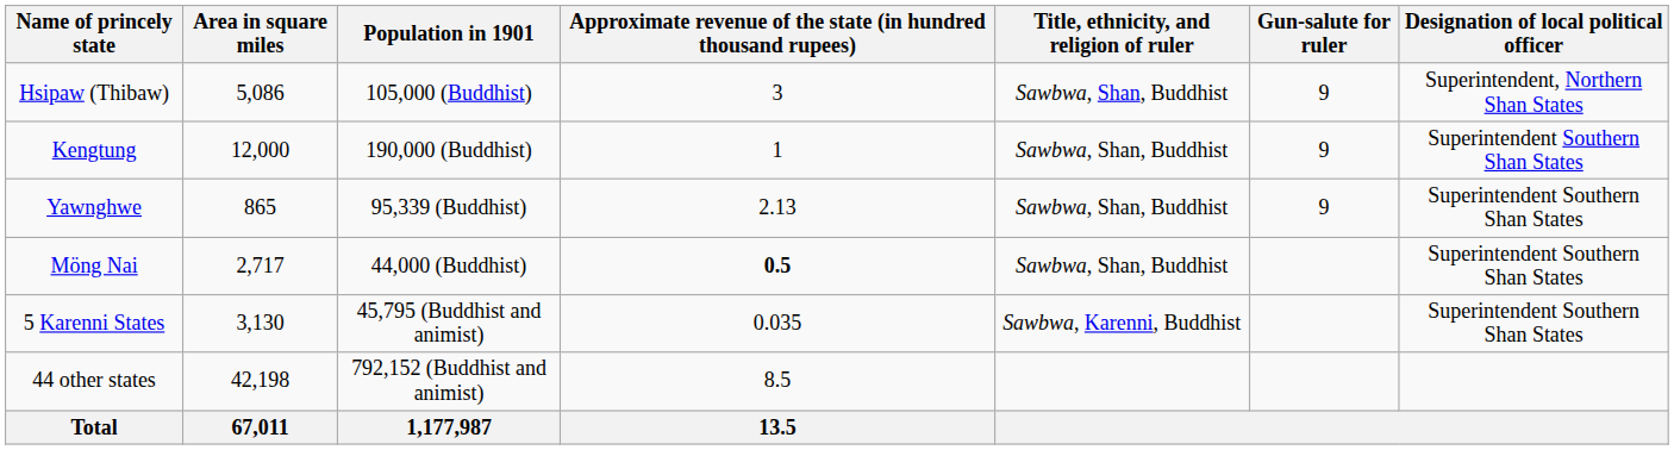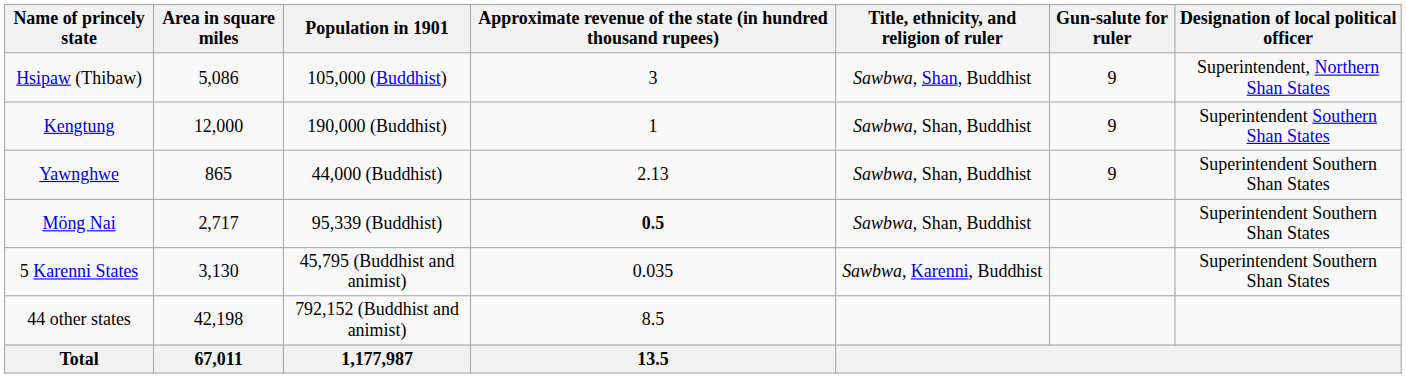Yawnghwe | Population in 1901: 95,339 (Buddhist) -> 44,000 (Buddhist)
Möng Nai | Population in 1901: 44,000 (Buddhist) -> 95,339 (Buddhist)
